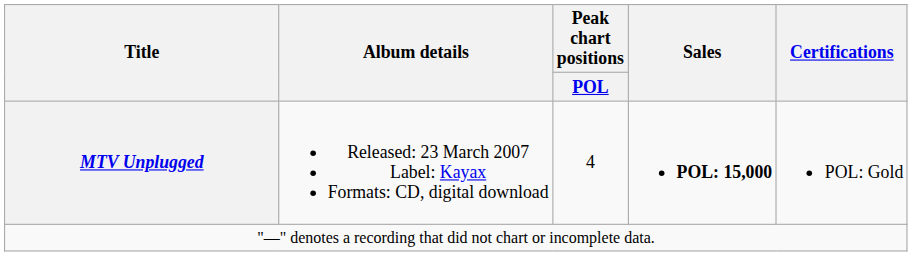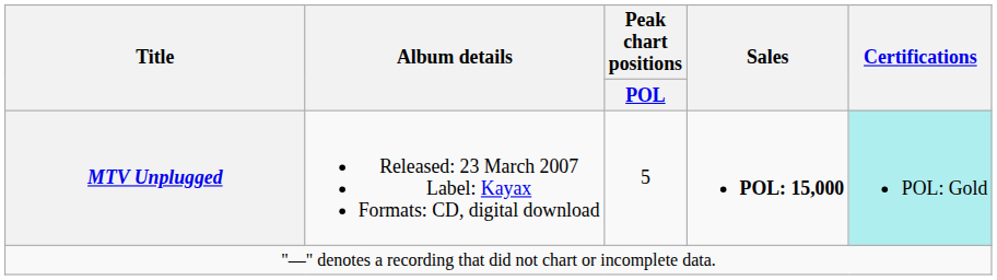MTV Unplugged | Peak chart positions / POL: 4 -> 5
MTV Unplugged | Certifications: no background -> paleturquoise background
